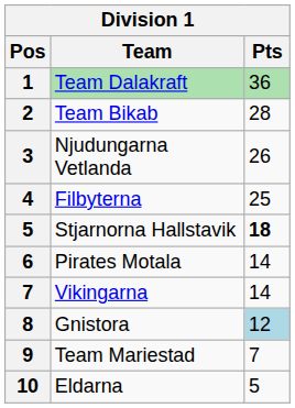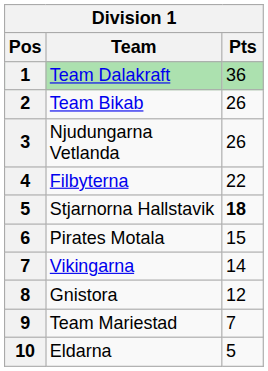Team Bikab | Pts: 28 -> 26
Filbyterna | Pts: 25 -> 22
Pirates Motala | Pts: 14 -> 15
Gnistora | Pts: lightblue background -> no background
